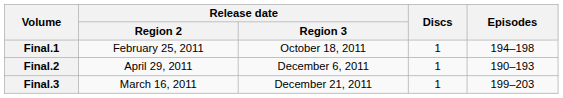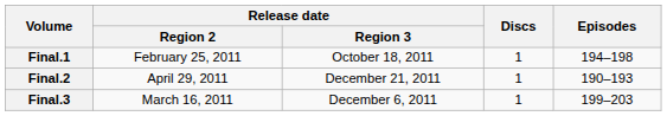Final.2 | Release date / Region 3: December 6, 2011 -> December 21, 2011
Final.3 | Release date / Region 3: December 21, 2011 -> December 6, 2011
